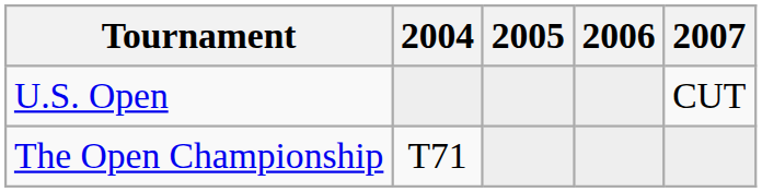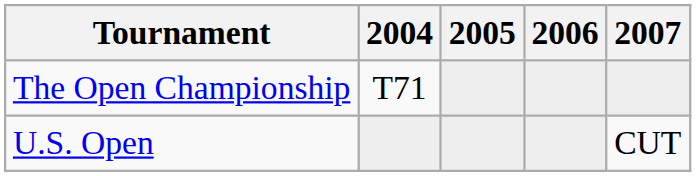rows swapped: U.S. Open <-> The Open Championship
